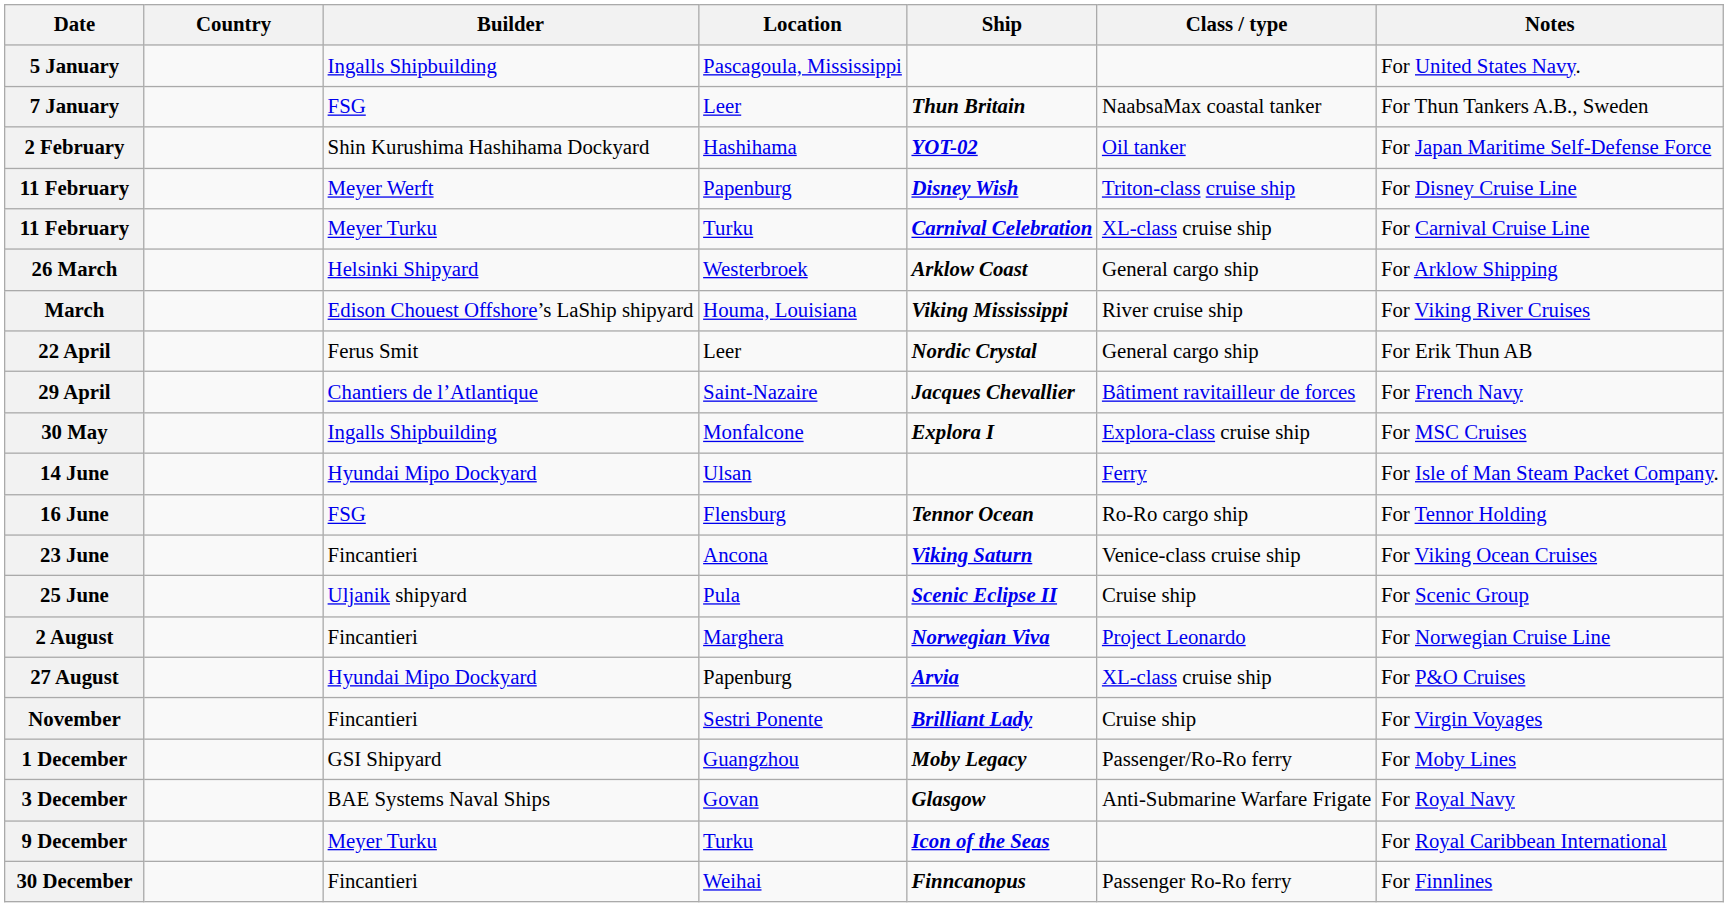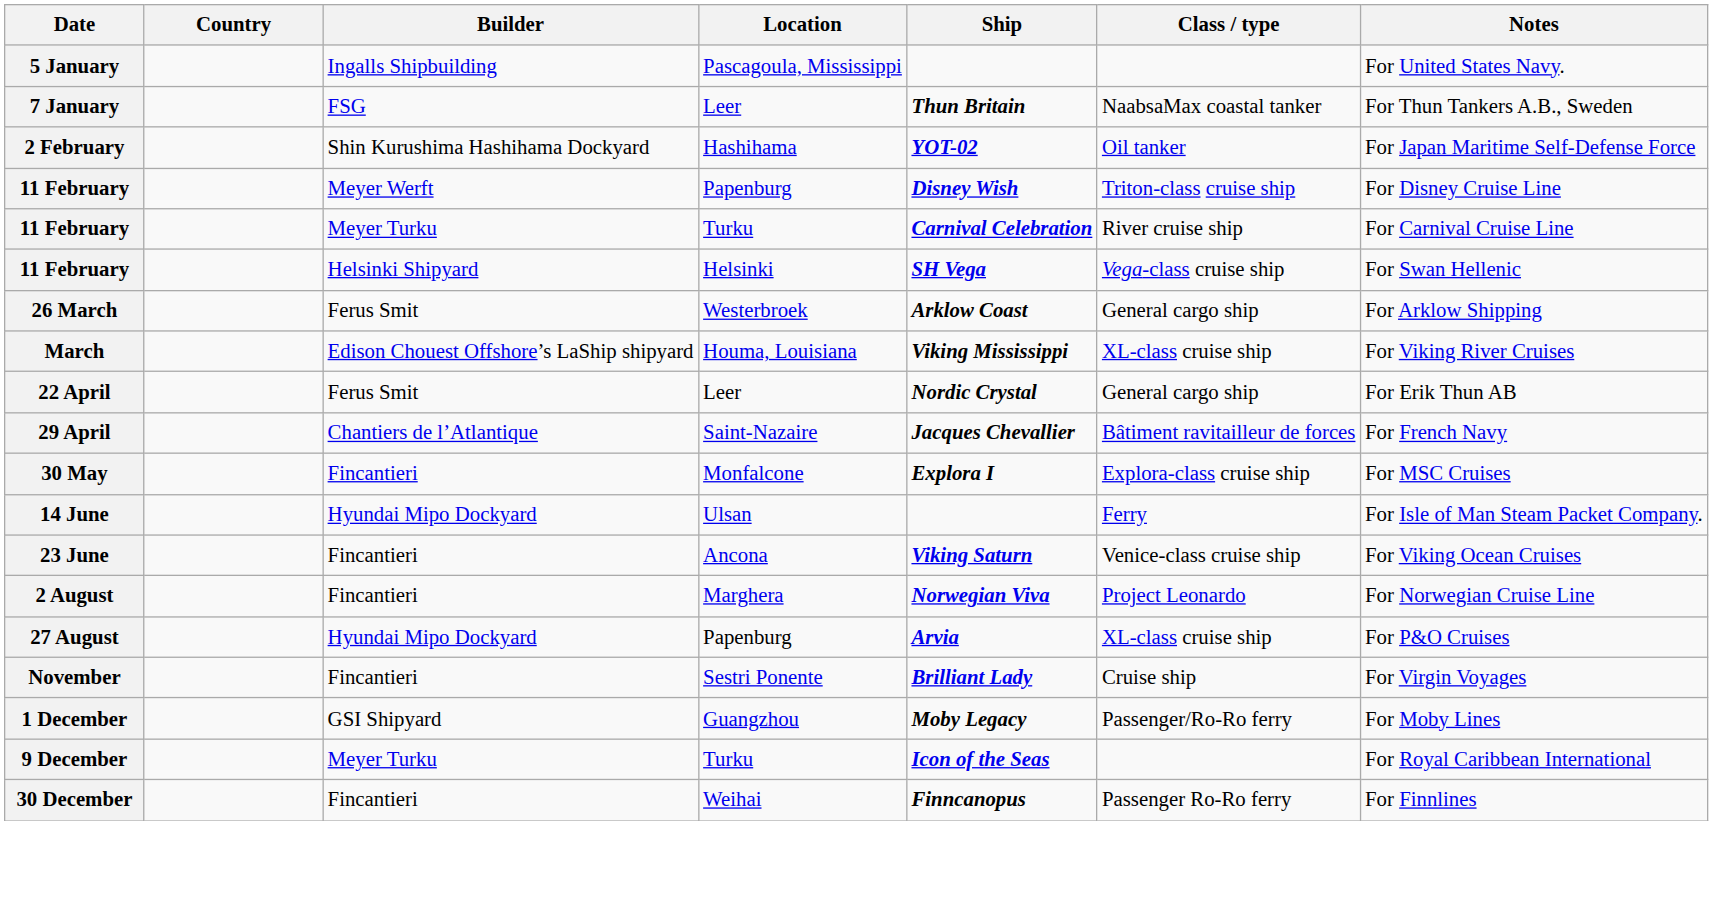11 February / Turku | Class / type: XL-class cruise ship -> River cruise ship
+ row: 11 February | Helsinki Shipyard | Helsinki | SH Vega | Vega-class cruise ship | For Swan Hellenic
26 March | Builder: Helsinki Shipyard -> Ferus Smit
March | Class / type: River cruise ship -> XL-class cruise ship
30 May | Builder: Ingalls Shipbuilding -> Fincantieri
- row: 16 June | FSG | Flensburg | Tennor Ocean | Ro-Ro cargo ship | For Tennor Holding
- row: 25 June | Uljanik shipyard | Pula | Scenic Eclipse II | Cruise ship | For Scenic Group
- row: 3 December | BAE Systems Naval Ships | Govan | Glasgow | Anti-Submarine Warfare Frigate | For Royal Navy
